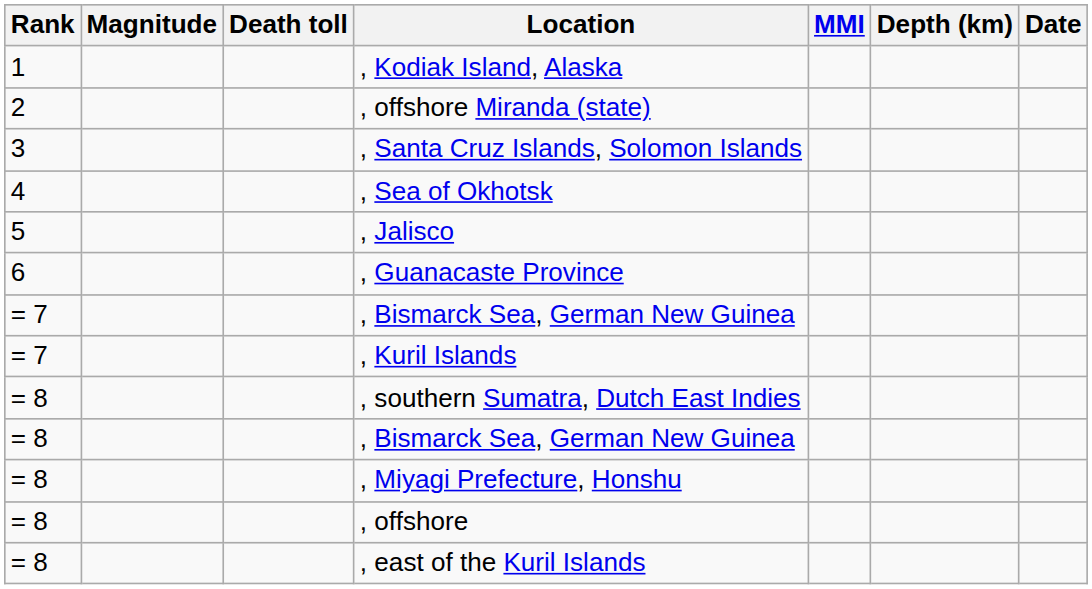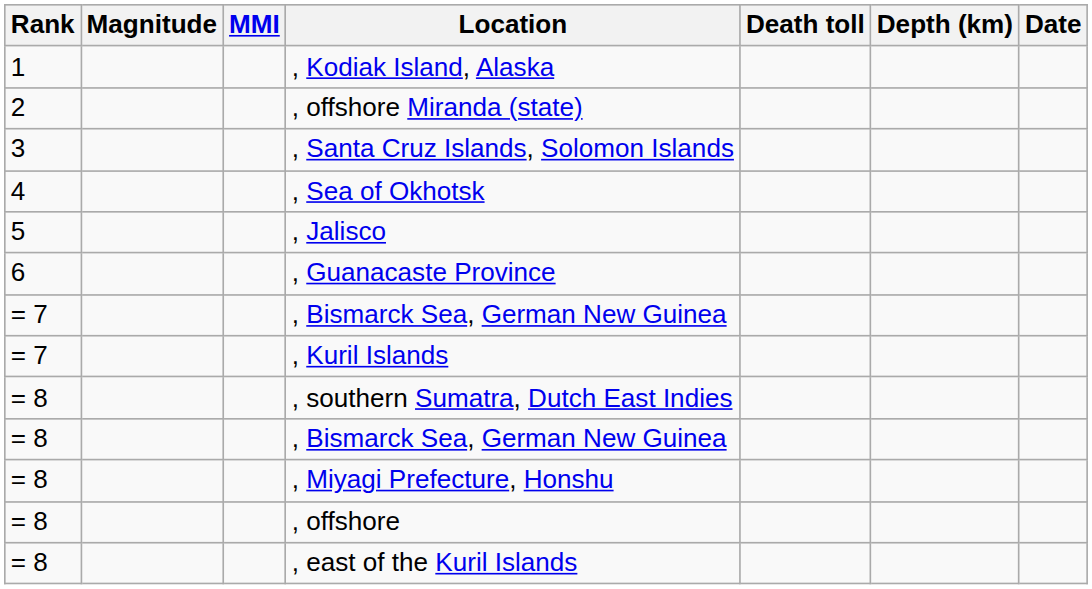columns swapped: Death toll <-> MMI
